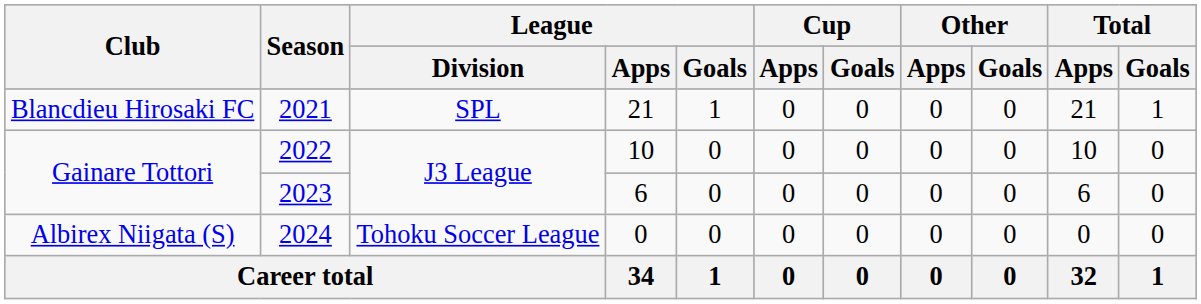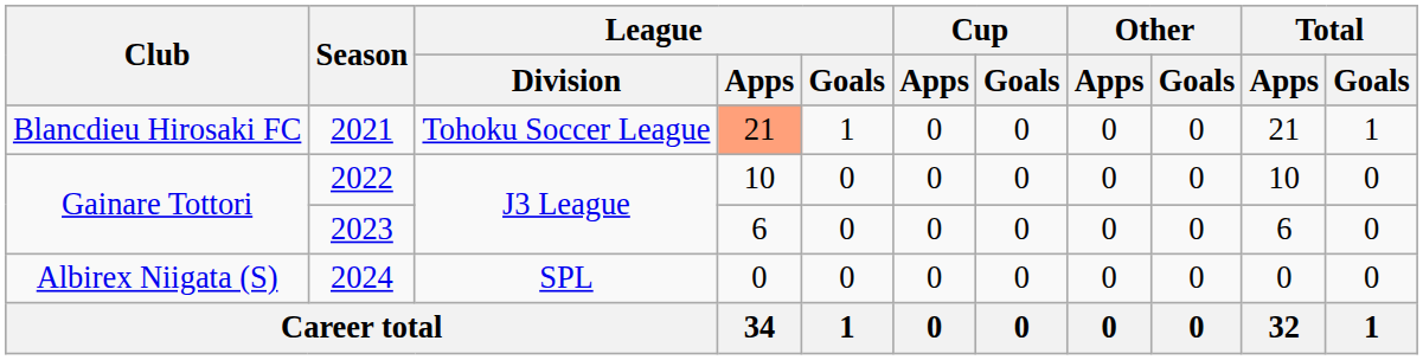2021 | League / Division: SPL -> Tohoku Soccer League
2021 | League / Apps: no background -> lightsalmon background
2024 | League / Division: Tohoku Soccer League -> SPL
